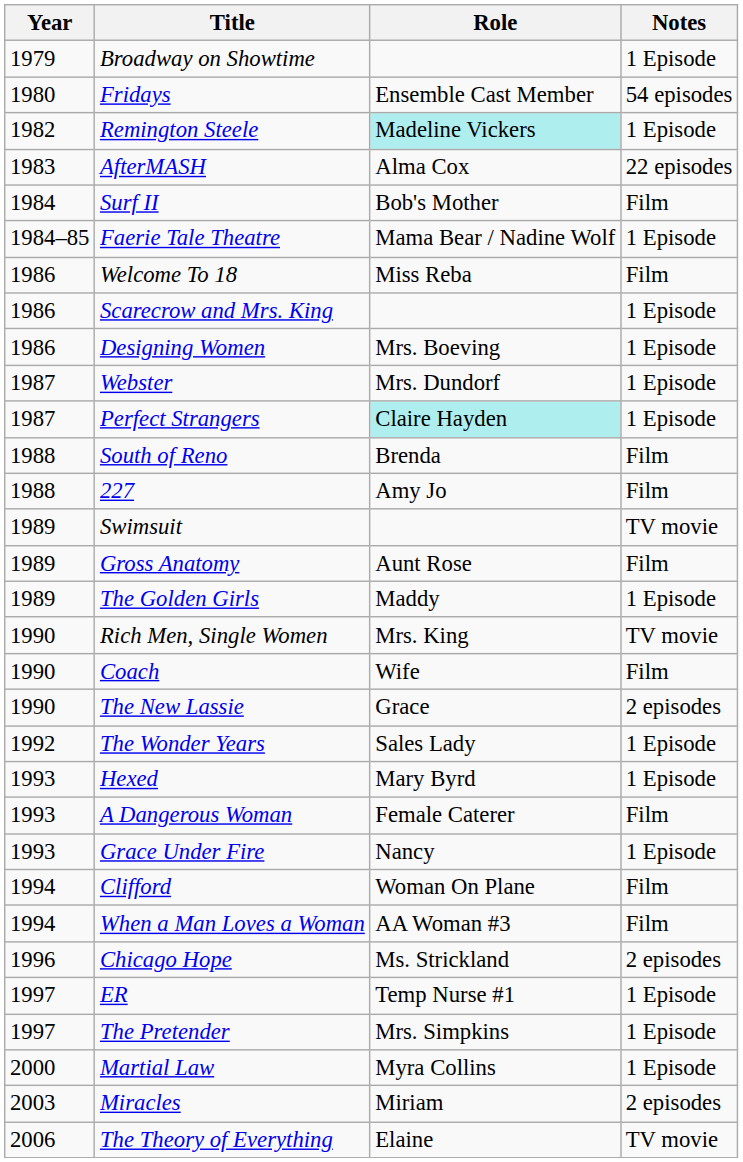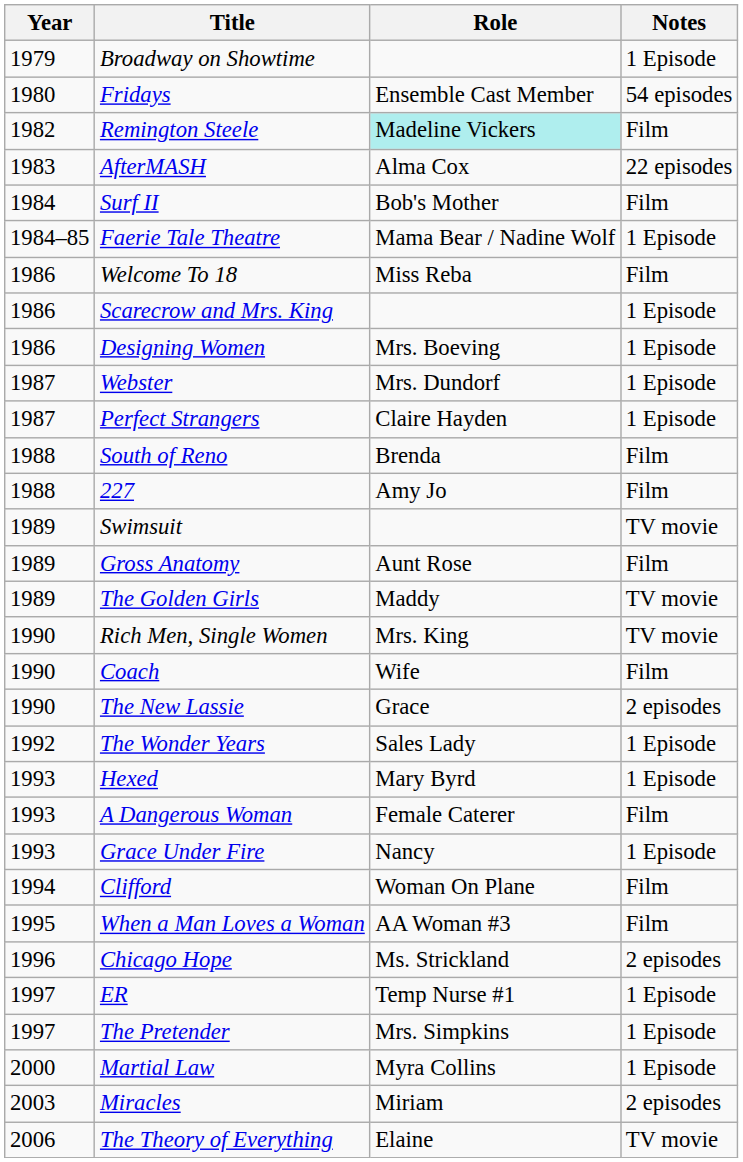Remington Steele | Notes: 1 Episode -> Film
Perfect Strangers | Role: paleturquoise background -> no background
The Golden Girls | Notes: 1 Episode -> TV movie
When a Man Loves a Woman | Year: 1994 -> 1995
